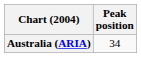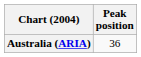Australia (ARIA) | Peak position: 34 -> 36
